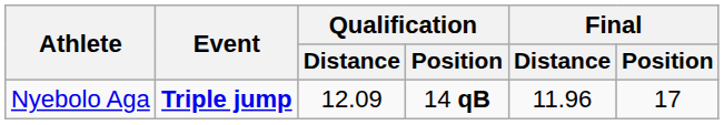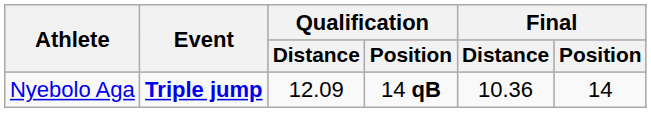Nyebolo Aga | Final / Distance: 11.96 -> 10.36
Nyebolo Aga | Final / Position: 17 -> 14
